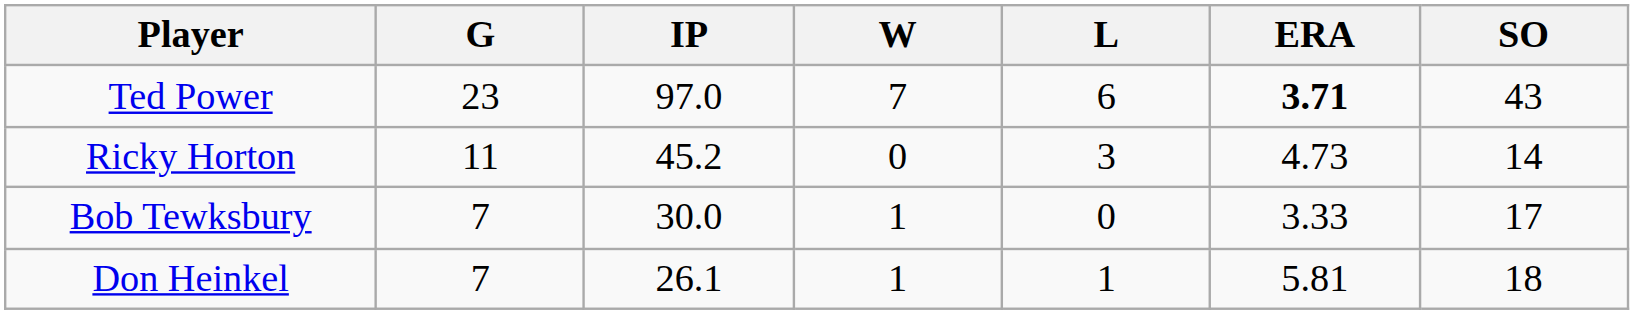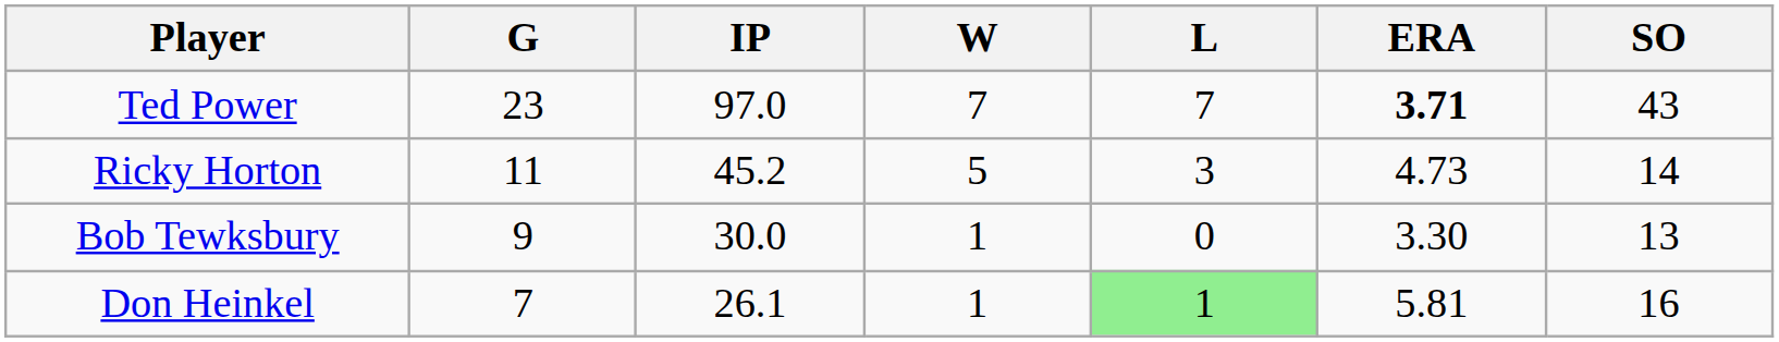Ted Power | L: 6 -> 7
Ricky Horton | W: 0 -> 5
Bob Tewksbury | G: 7 -> 9
Bob Tewksbury | ERA: 3.33 -> 3.30
Bob Tewksbury | SO: 17 -> 13
Don Heinkel | L: no background -> lightgreen background
Don Heinkel | SO: 18 -> 16
